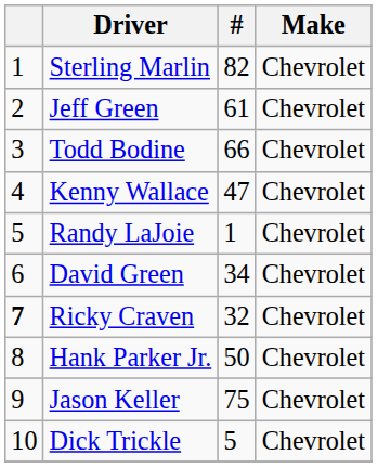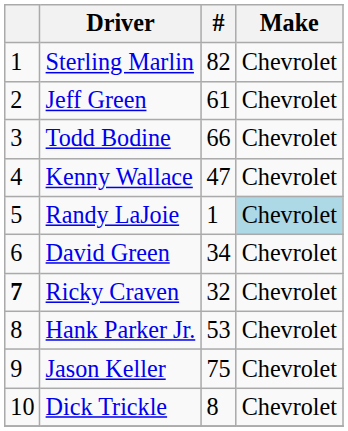Randy LaJoie | Make: no background -> lightblue background
Hank Parker Jr. | #: 50 -> 53
Dick Trickle | #: 5 -> 8
